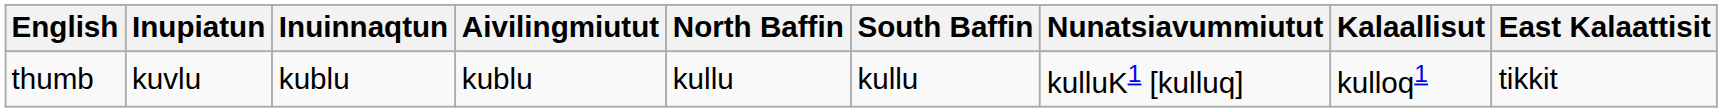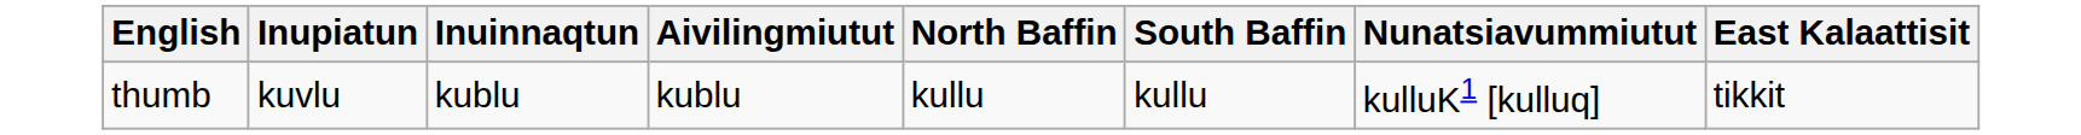- column: Kalaallisut | kulloq1
